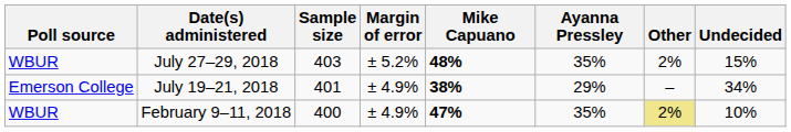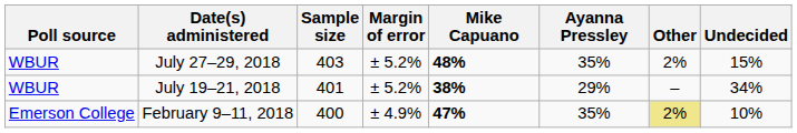July 19–21, 2018 | Poll source: Emerson College -> WBUR
July 19–21, 2018 | Margin of error: ± 4.9% -> ± 5.2%
February 9–11, 2018 | Poll source: WBUR -> Emerson College
